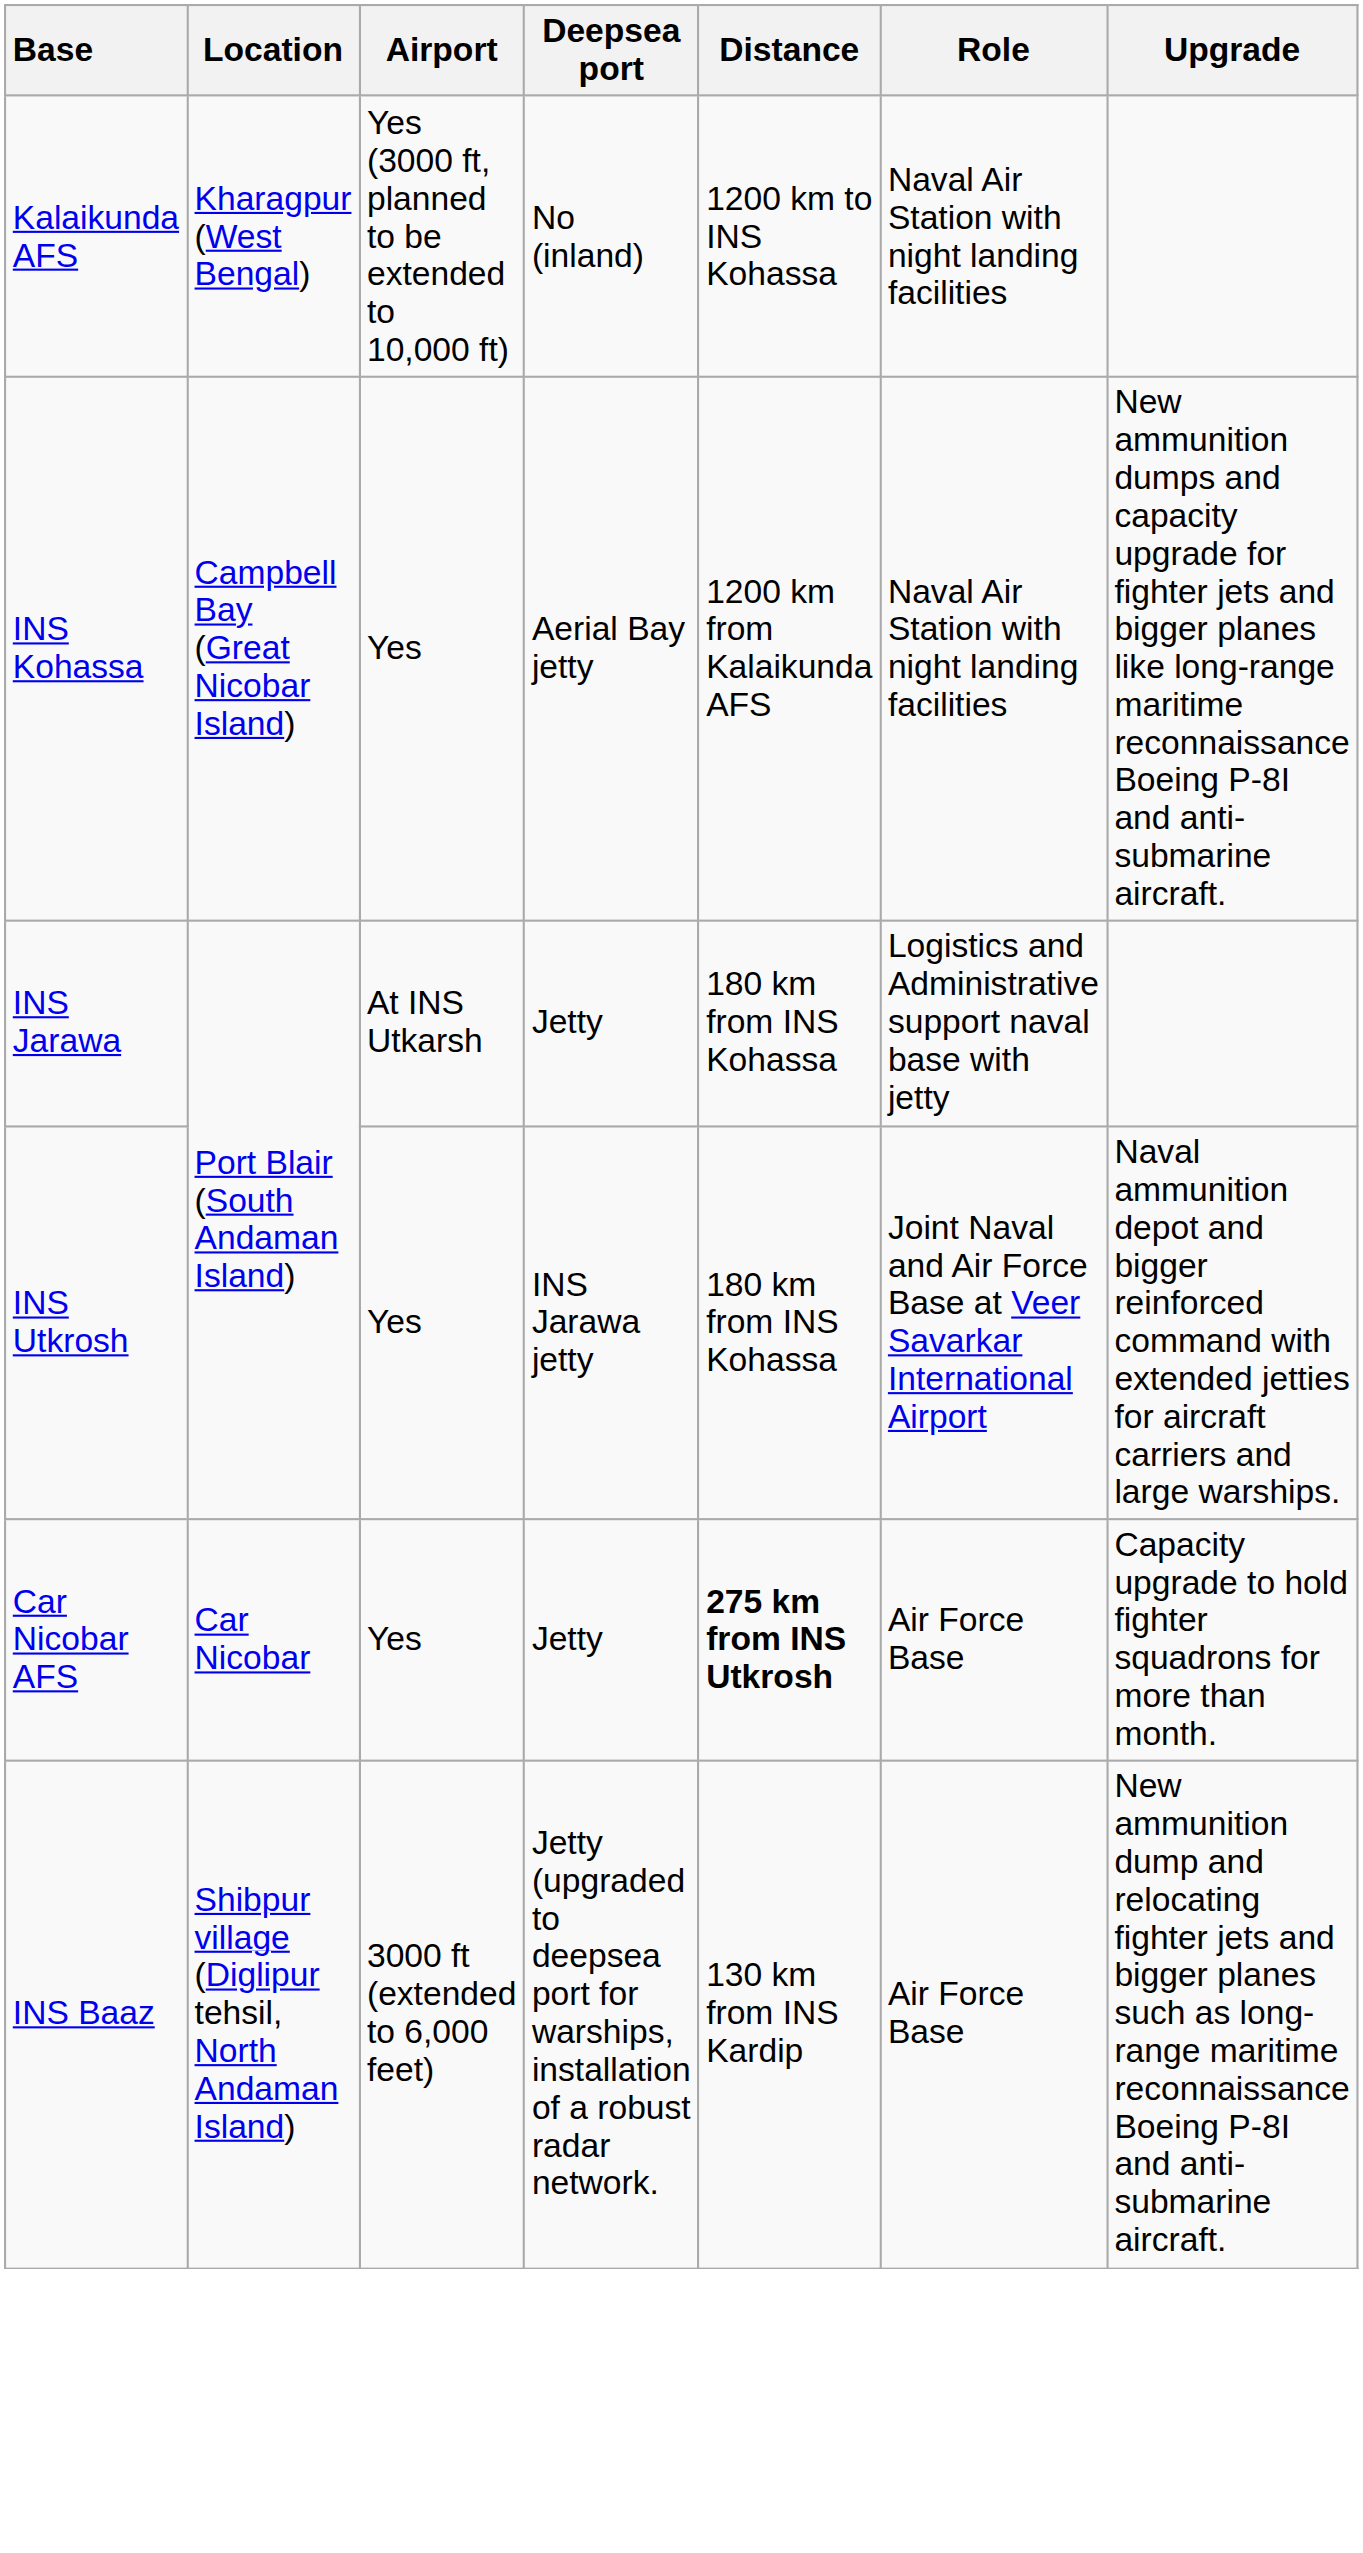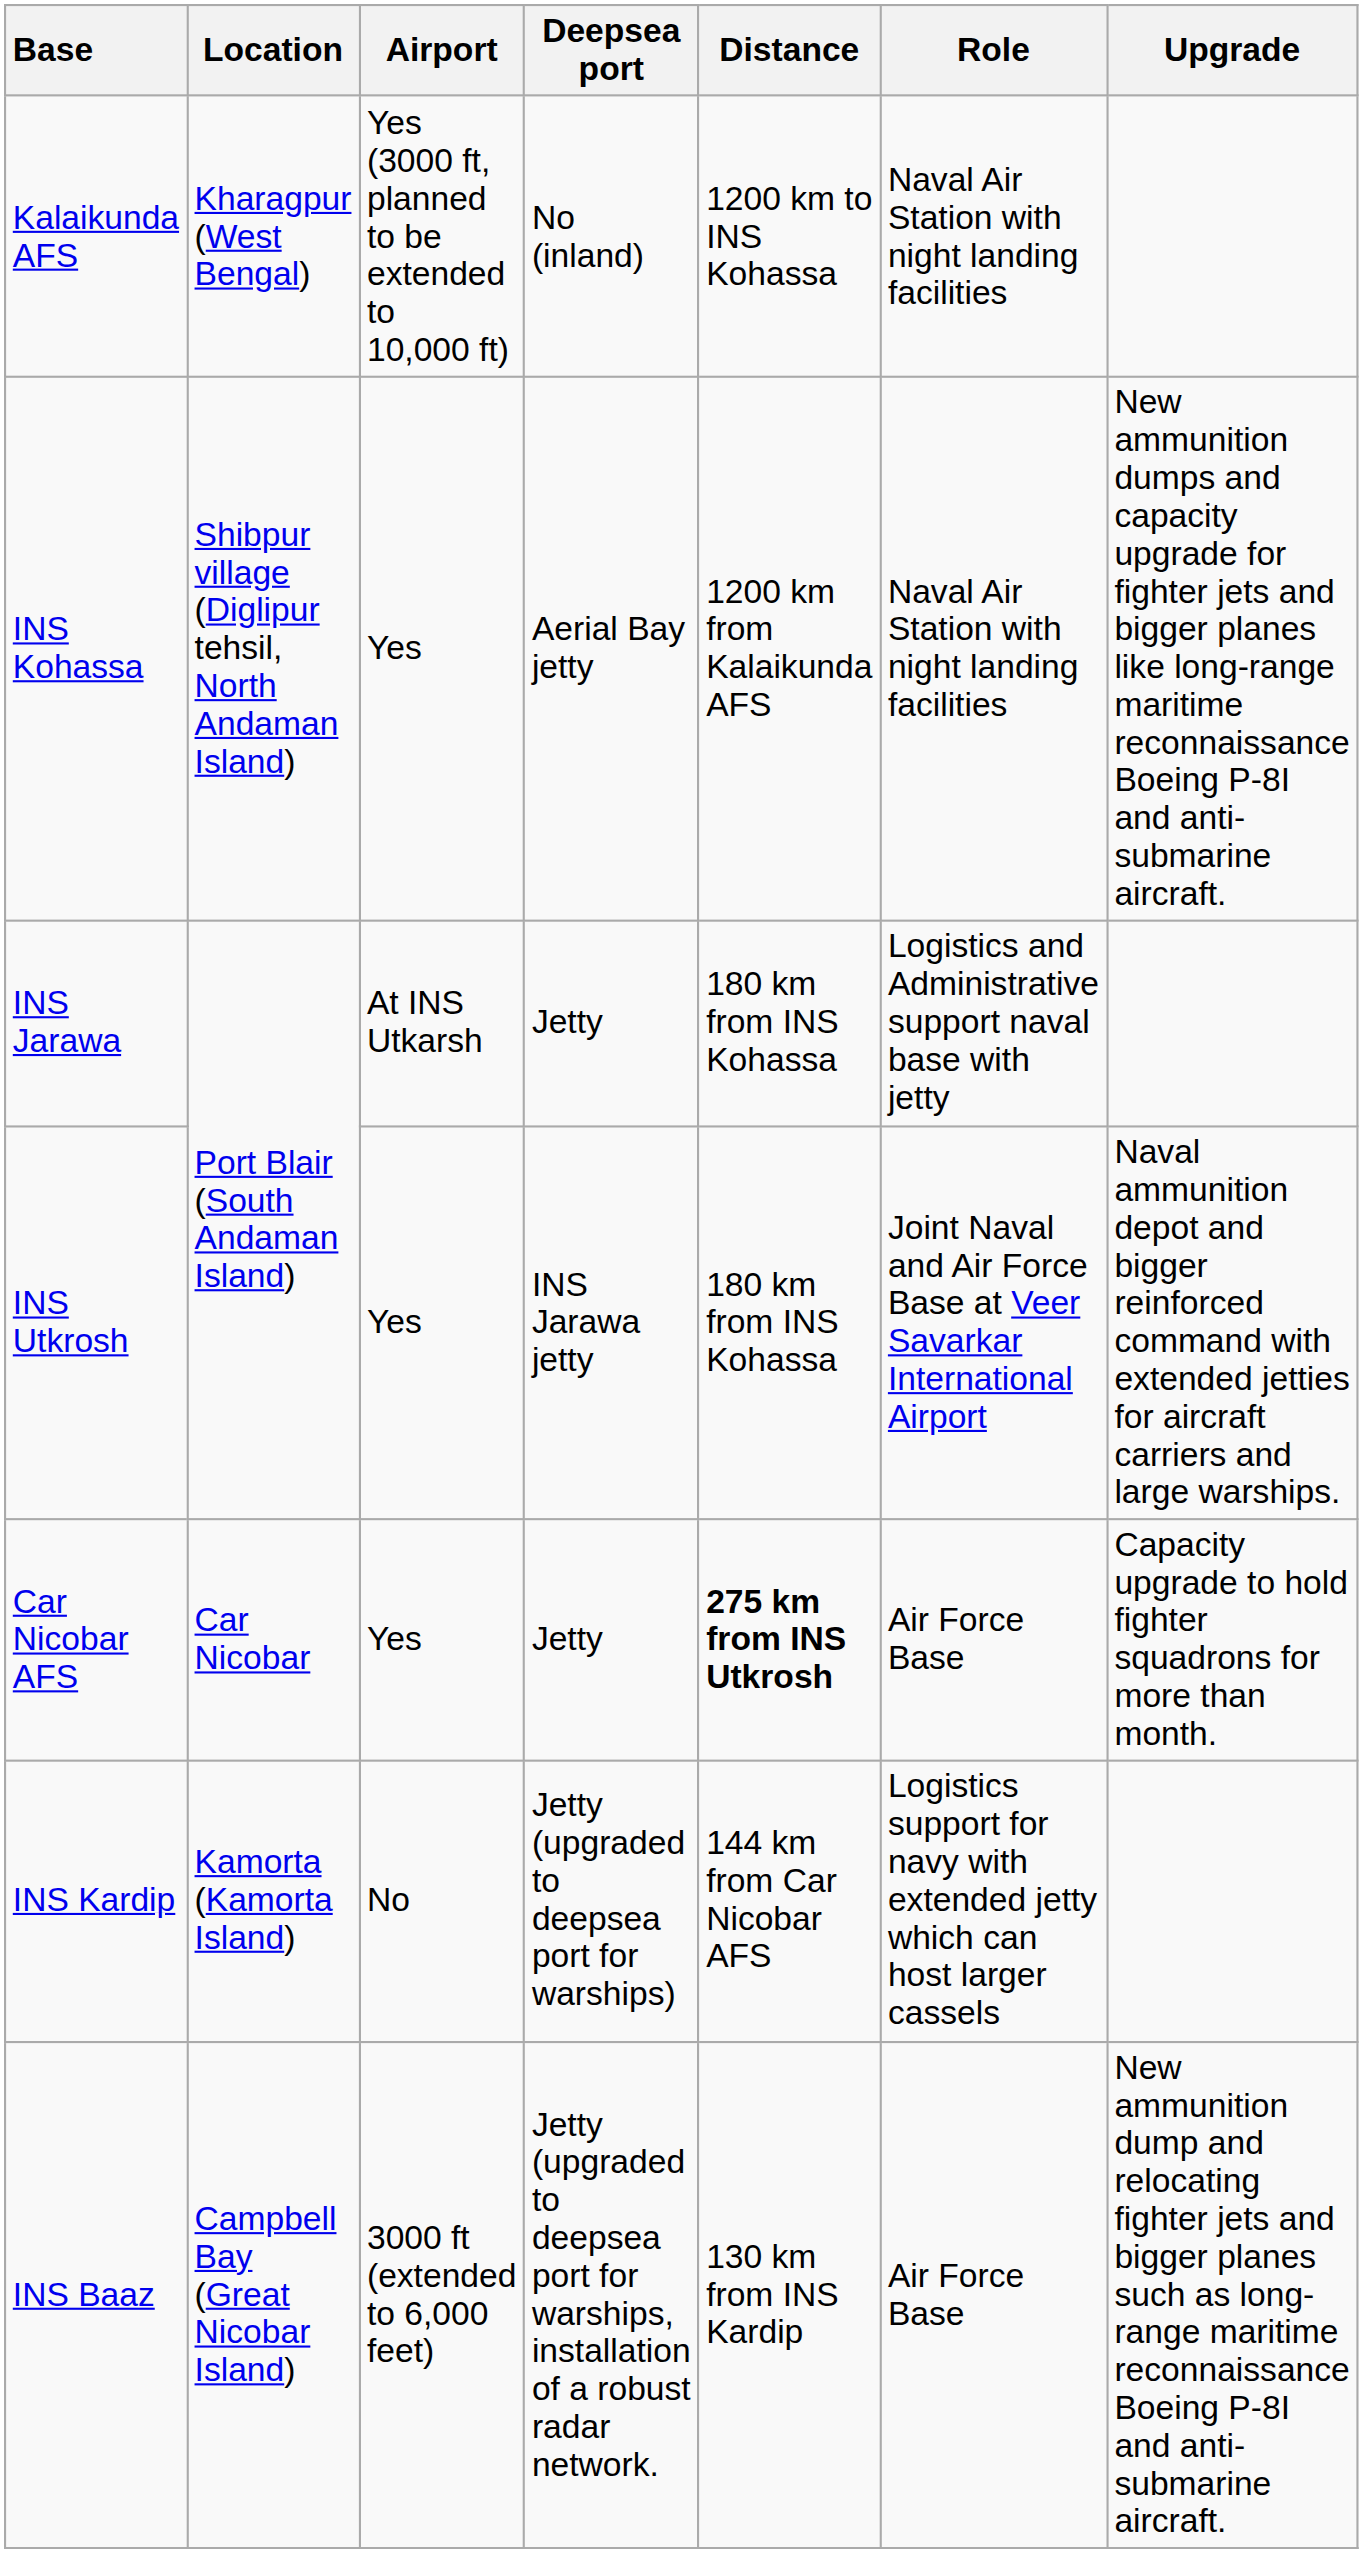INS Kohassa | Location: Campbell Bay (Great Nicobar Island) -> Shibpur village (Diglipur tehsil, North Andaman Island)
+ row: INS Kardip | Kamorta (Kamorta Island) | No | Jetty (upgraded to deepsea port for warships) | 144 km from Car Nicobar AFS | Logistics support for navy with extended jetty which can host larger cassels
INS Baaz | Location: Shibpur village (Diglipur tehsil, North Andaman Island) -> Campbell Bay (Great Nicobar Island)
